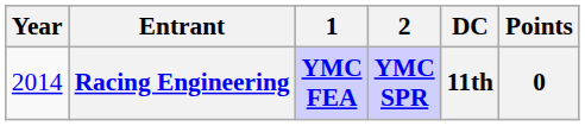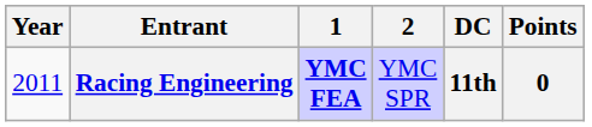Racing Engineering | Year: 2014 -> 2011
Racing Engineering | 2: bold -> normal
